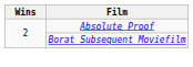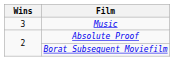+ row: 3 | Music
